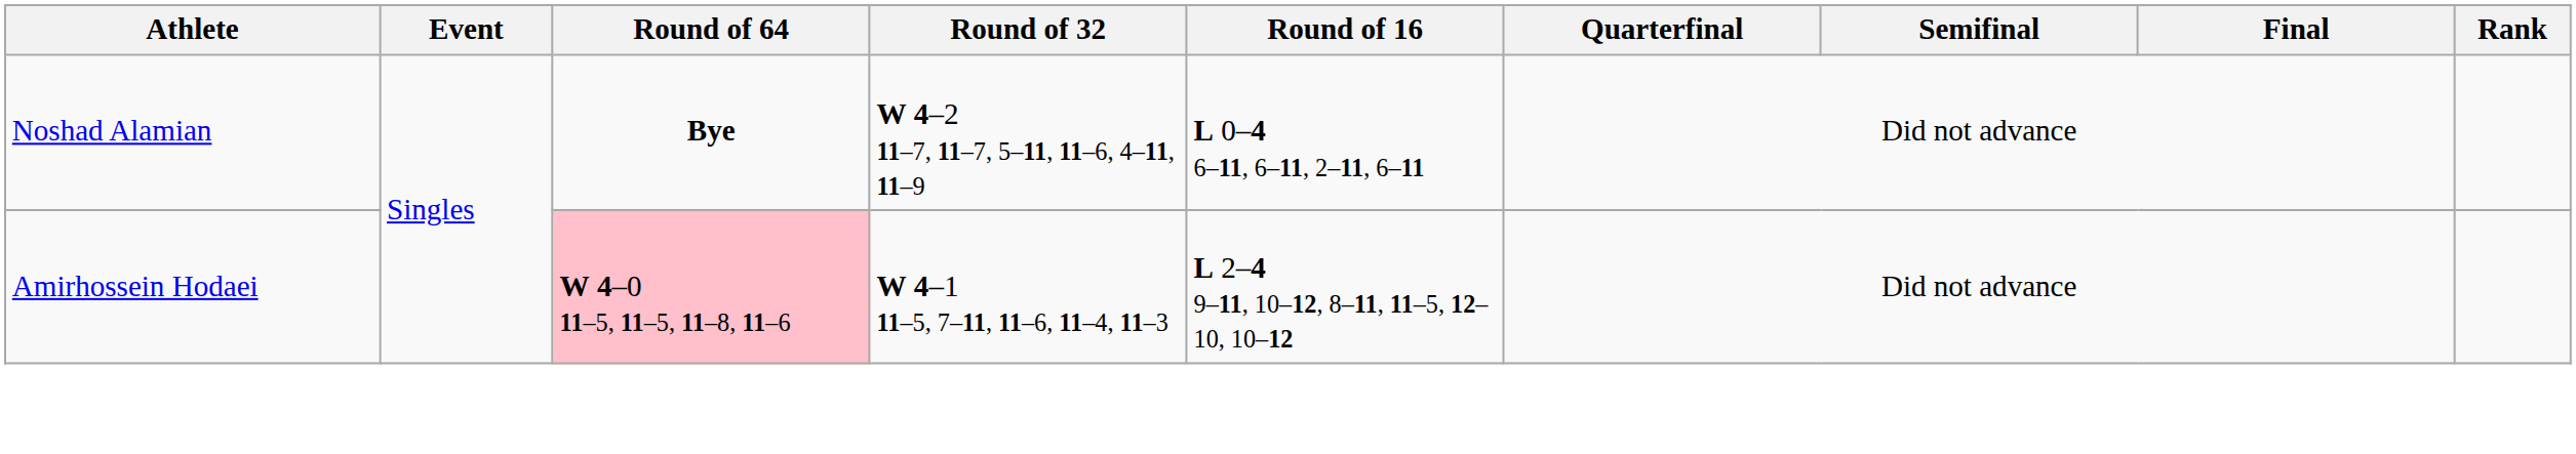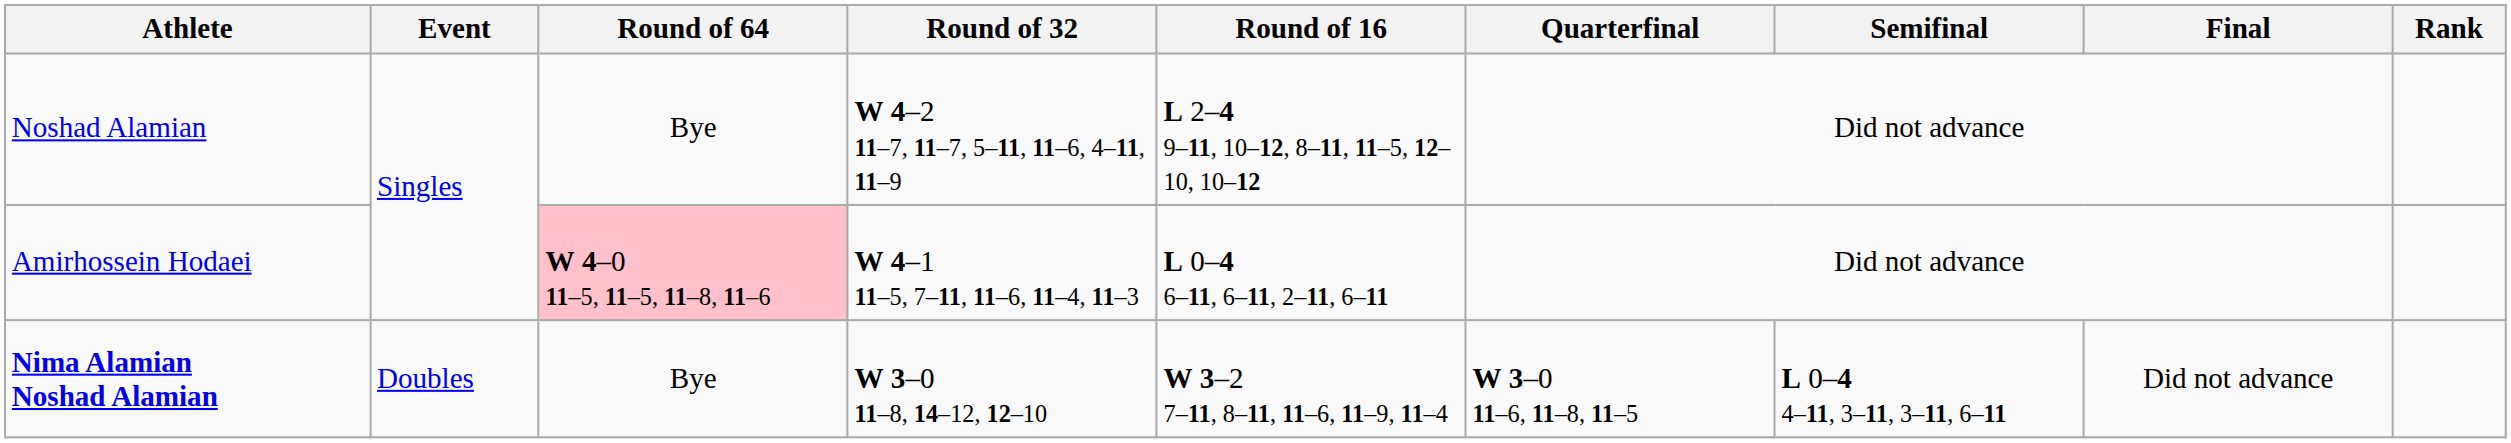Noshad Alamian | Round of 64: bold -> normal
Noshad Alamian | Round of 16: L 0–4 6–11, 6–11, 2–11, 6–11 -> L 2–4 9–11, 10–12, 8–11, 11–5, 12–10, 10–12
Amirhossein Hodaei | Round of 16: L 2–4 9–11, 10–12, 8–11, 11–5, 12–10, 10–12 -> L 0–4 6–11, 6–11, 2–11, 6–11
+ row: Nima Alamian Noshad Alamian | Doubles | Bye | W 3–0 11–8, 14–12, 12–10 | W 3–2 7–11, 8–11, 11–6, 11–9, 11–4 | W 3–0 11–6, 11–8, 11–5 | L 0–4 4–11, 3–11, 3–11, 6–11 | Did not advance
